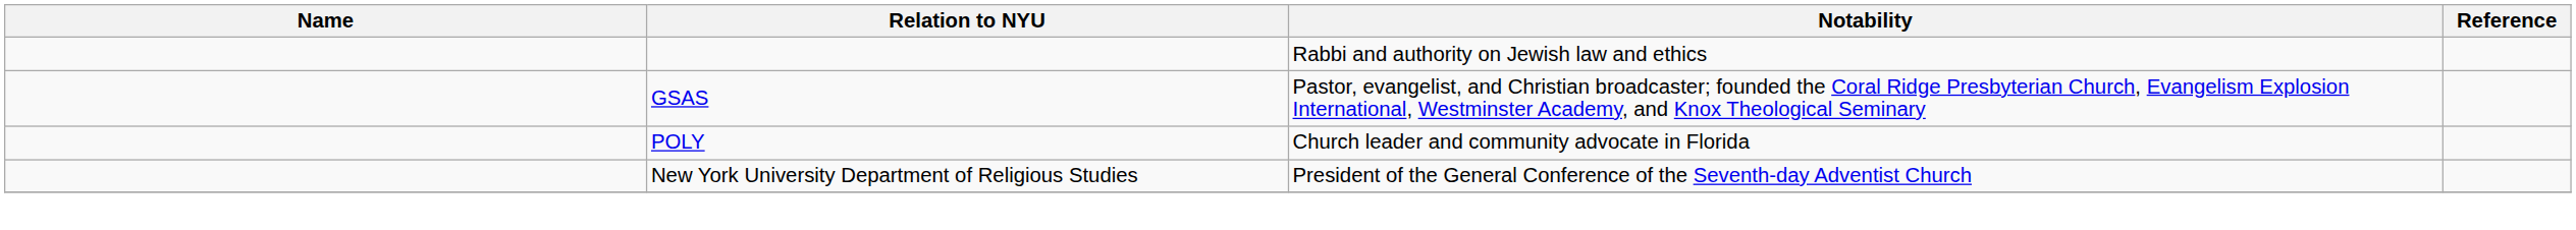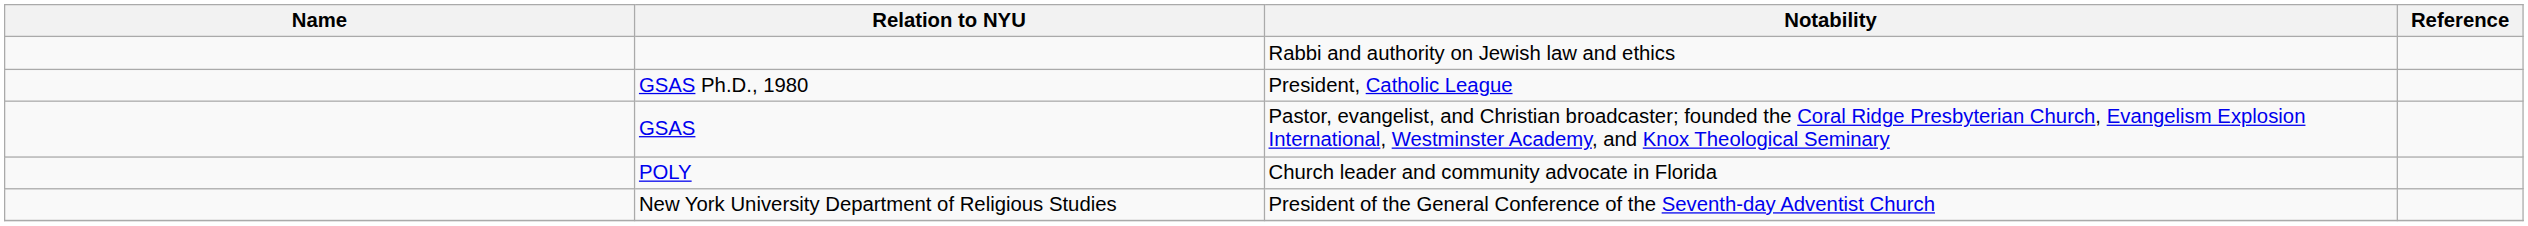+ row: GSAS Ph.D., 1980 | President, Catholic League
